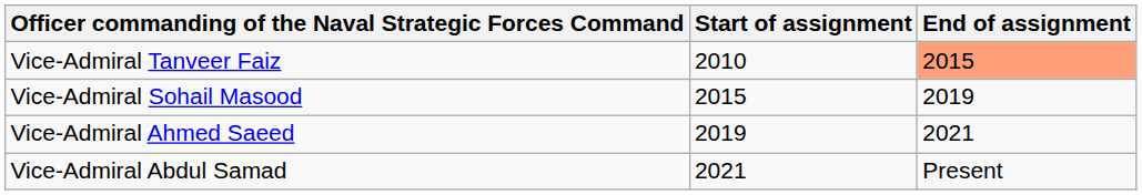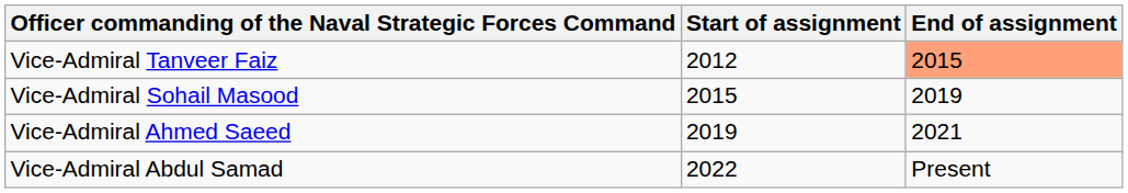Vice-Admiral Tanveer Faiz | Start of assignment: 2010 -> 2012
Vice-Admiral Abdul Samad | Start of assignment: 2021 -> 2022
